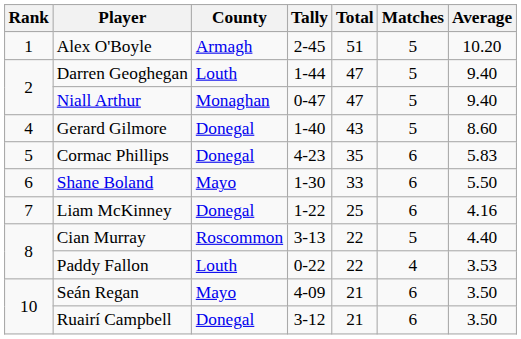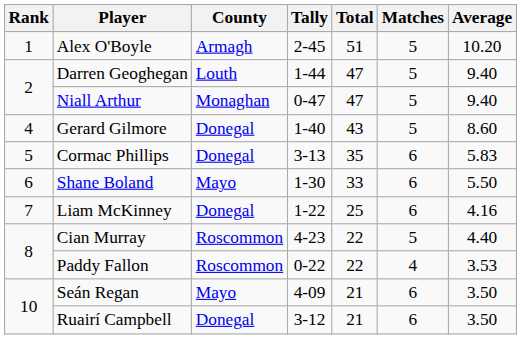Cormac Phillips | Tally: 4-23 -> 3-13
Cian Murray | Tally: 3-13 -> 4-23
Paddy Fallon | County: Louth -> Roscommon
